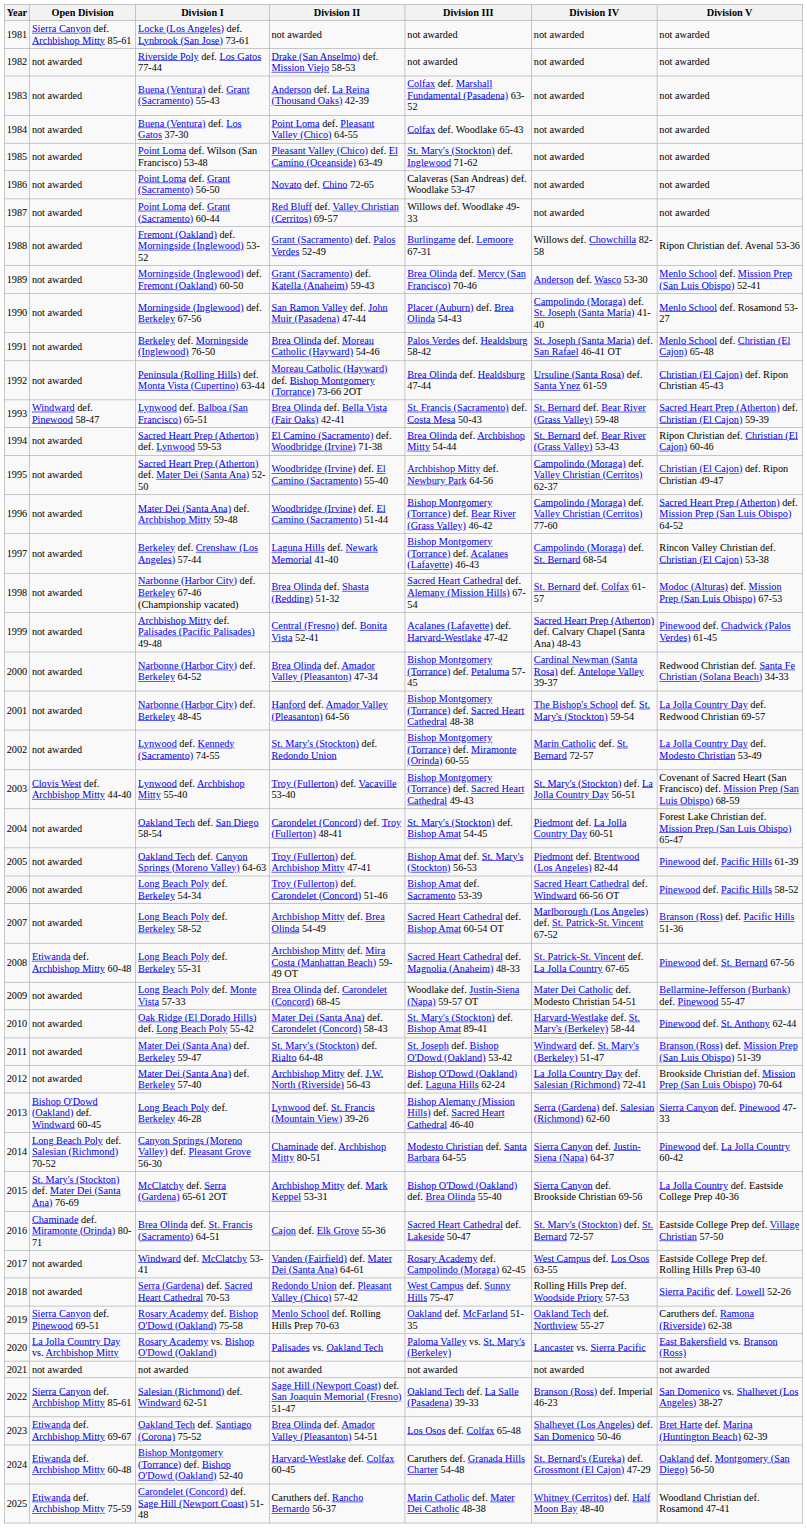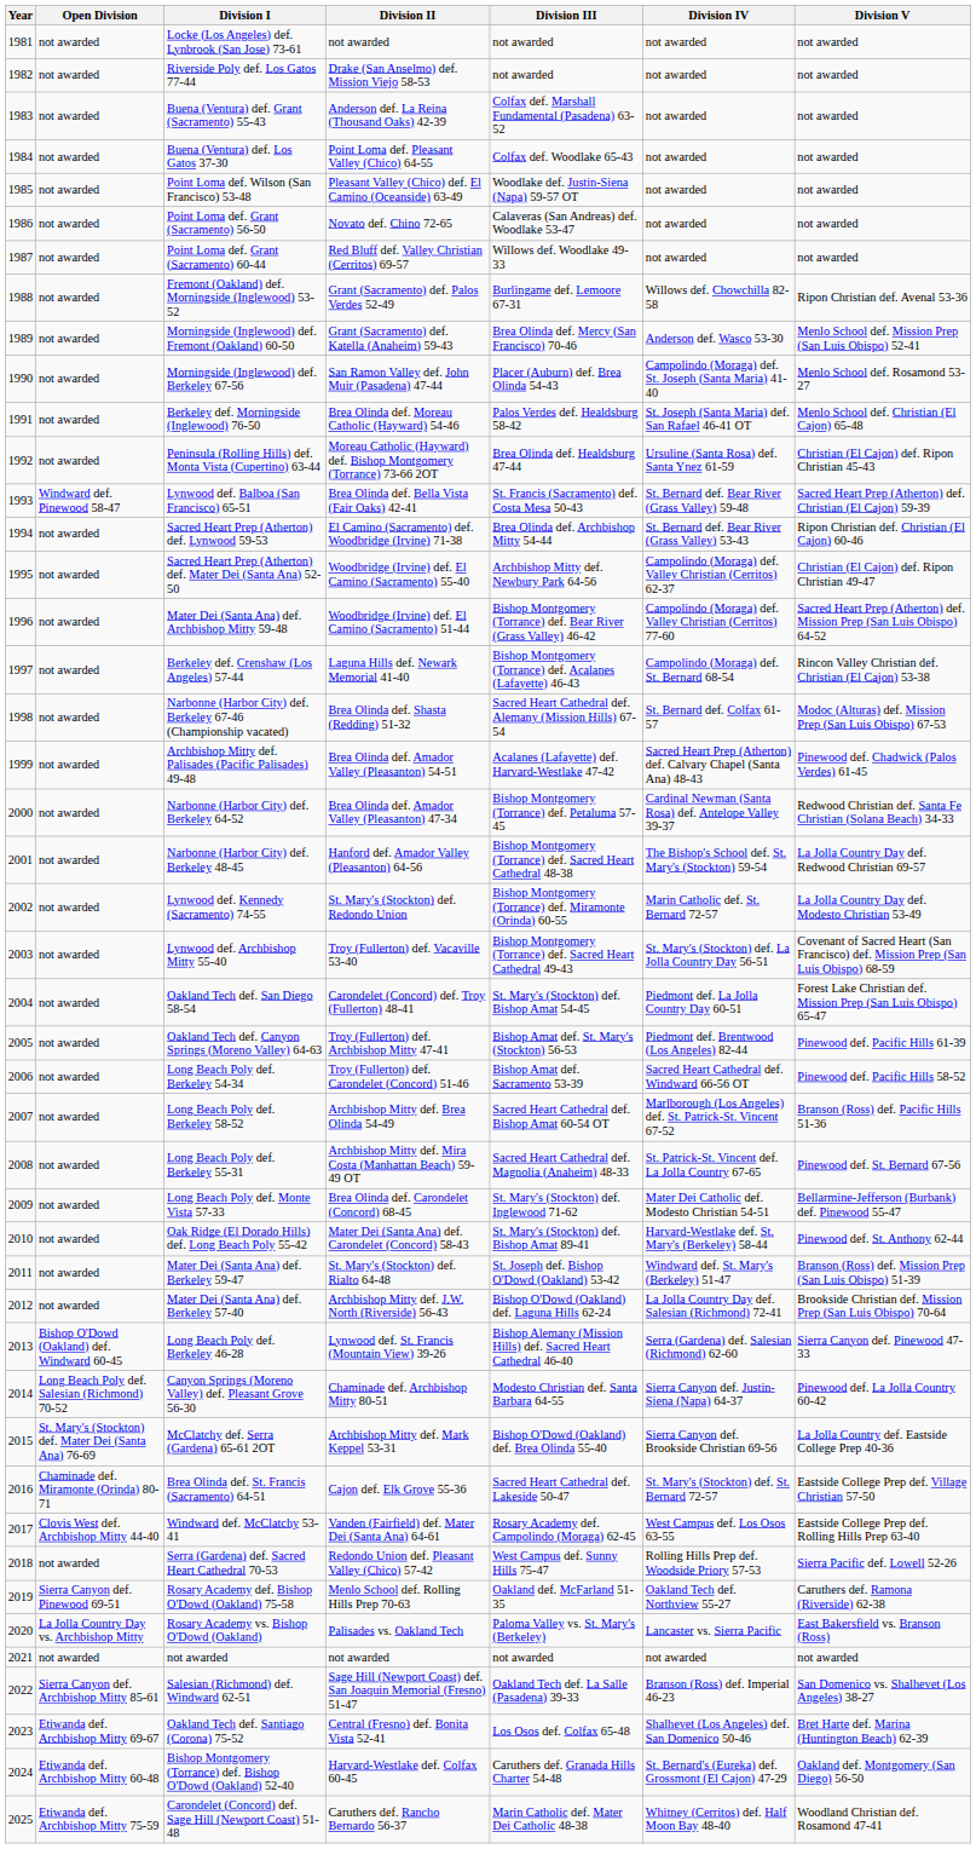Locke (Los Angeles) def. Lynbrook (San Jose) 73-61 | Open Division: Sierra Canyon def. Archbishop Mitty 85-61 -> not awarded
Point Loma def. Wilson (San Francisco) 53-48 | Division III: St. Mary's (Stockton) def. Inglewood 71-62 -> Woodlake def. Justin-Siena (Napa) 59-57 OT
Archbishop Mitty def. Palisades (Pacific Palisades) 49-48 | Division II: Central (Fresno) def. Bonita Vista 52-41 -> Brea Olinda def. Amador Valley (Pleasanton) 54-51
Lynwood def. Archbishop Mitty 55-40 | Open Division: Clovis West def. Archbishop Mitty 44-40 -> not awarded
Long Beach Poly def. Berkeley 55-31 | Open Division: Etiwanda def. Archbishop Mitty 60-48 -> not awarded
Long Beach Poly def. Monte Vista 57-33 | Division III: Woodlake def. Justin-Siena (Napa) 59-57 OT -> St. Mary's (Stockton) def. Inglewood 71-62
Windward def. McClatchy 53-41 | Open Division: not awarded -> Clovis West def. Archbishop Mitty 44-40
Oakland Tech def. Santiago (Corona) 75-52 | Division II: Brea Olinda def. Amador Valley (Pleasanton) 54-51 -> Central (Fresno) def. Bonita Vista 52-41
